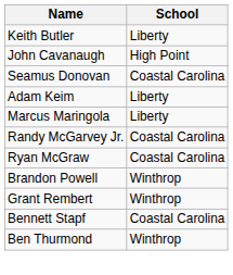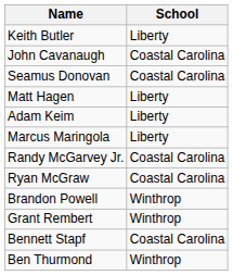John Cavanaugh | School: High Point -> Coastal Carolina
+ row: Matt Hagen | Liberty
